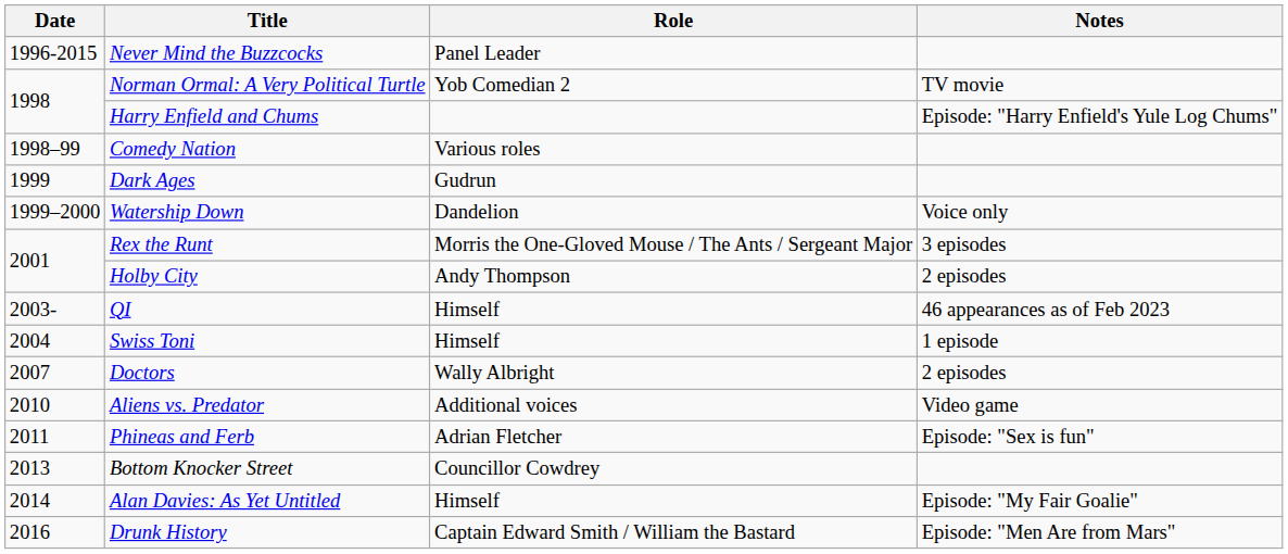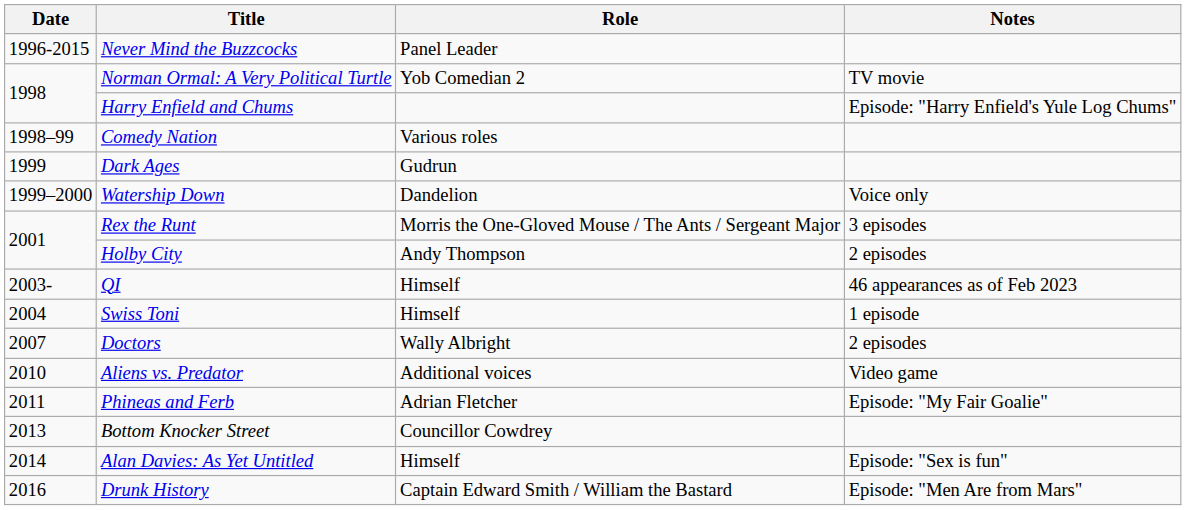Phineas and Ferb | Notes: Episode: "Sex is fun" -> Episode: "My Fair Goalie"
Alan Davies: As Yet Untitled | Notes: Episode: "My Fair Goalie" -> Episode: "Sex is fun"
